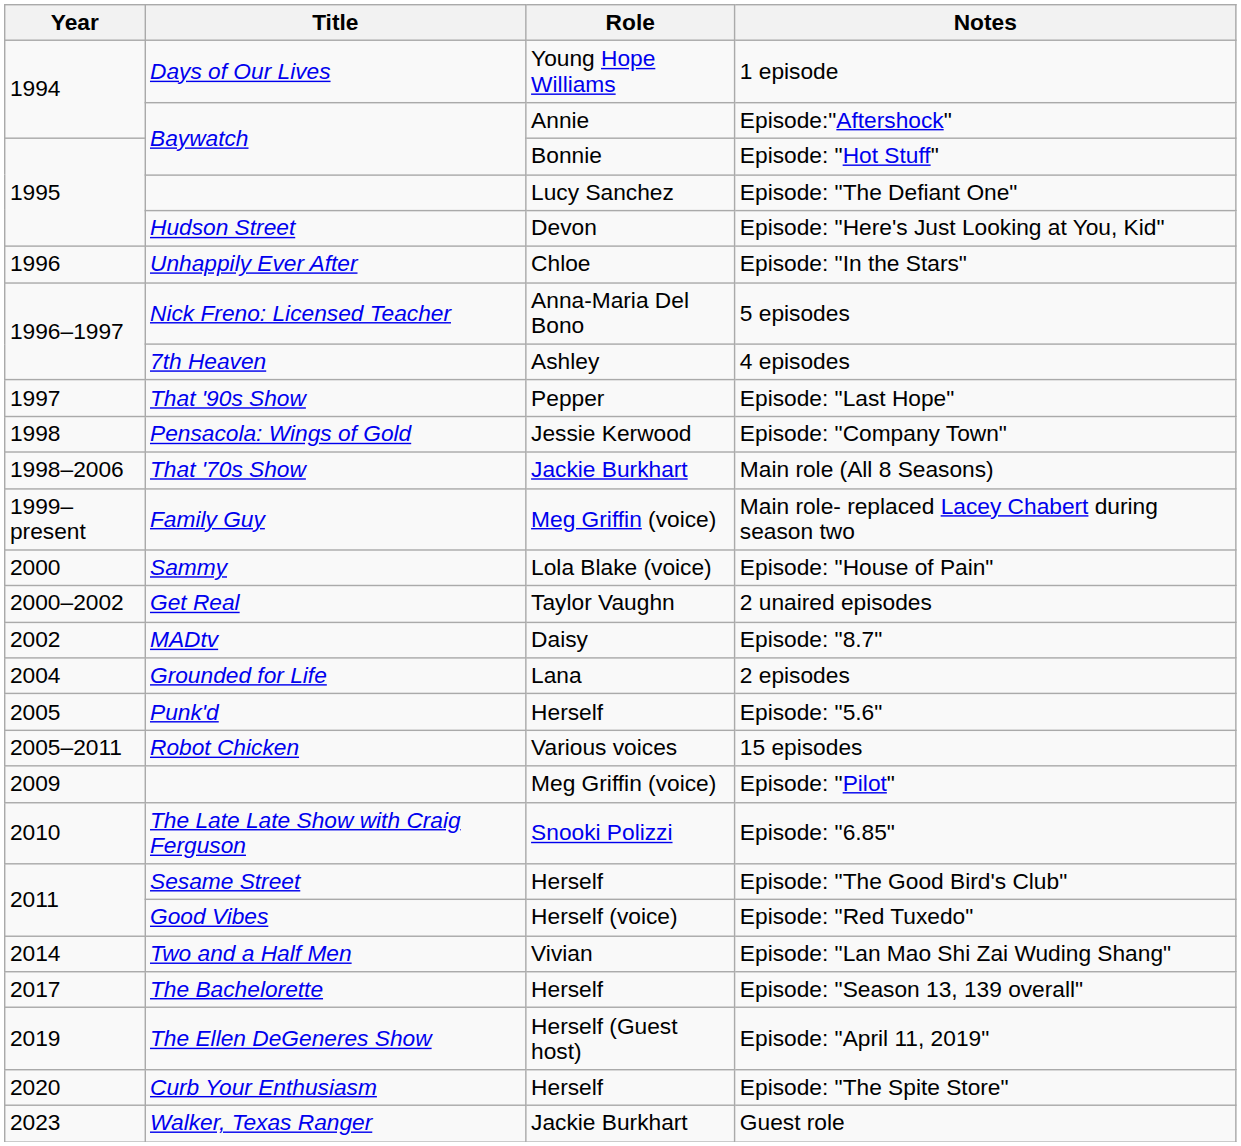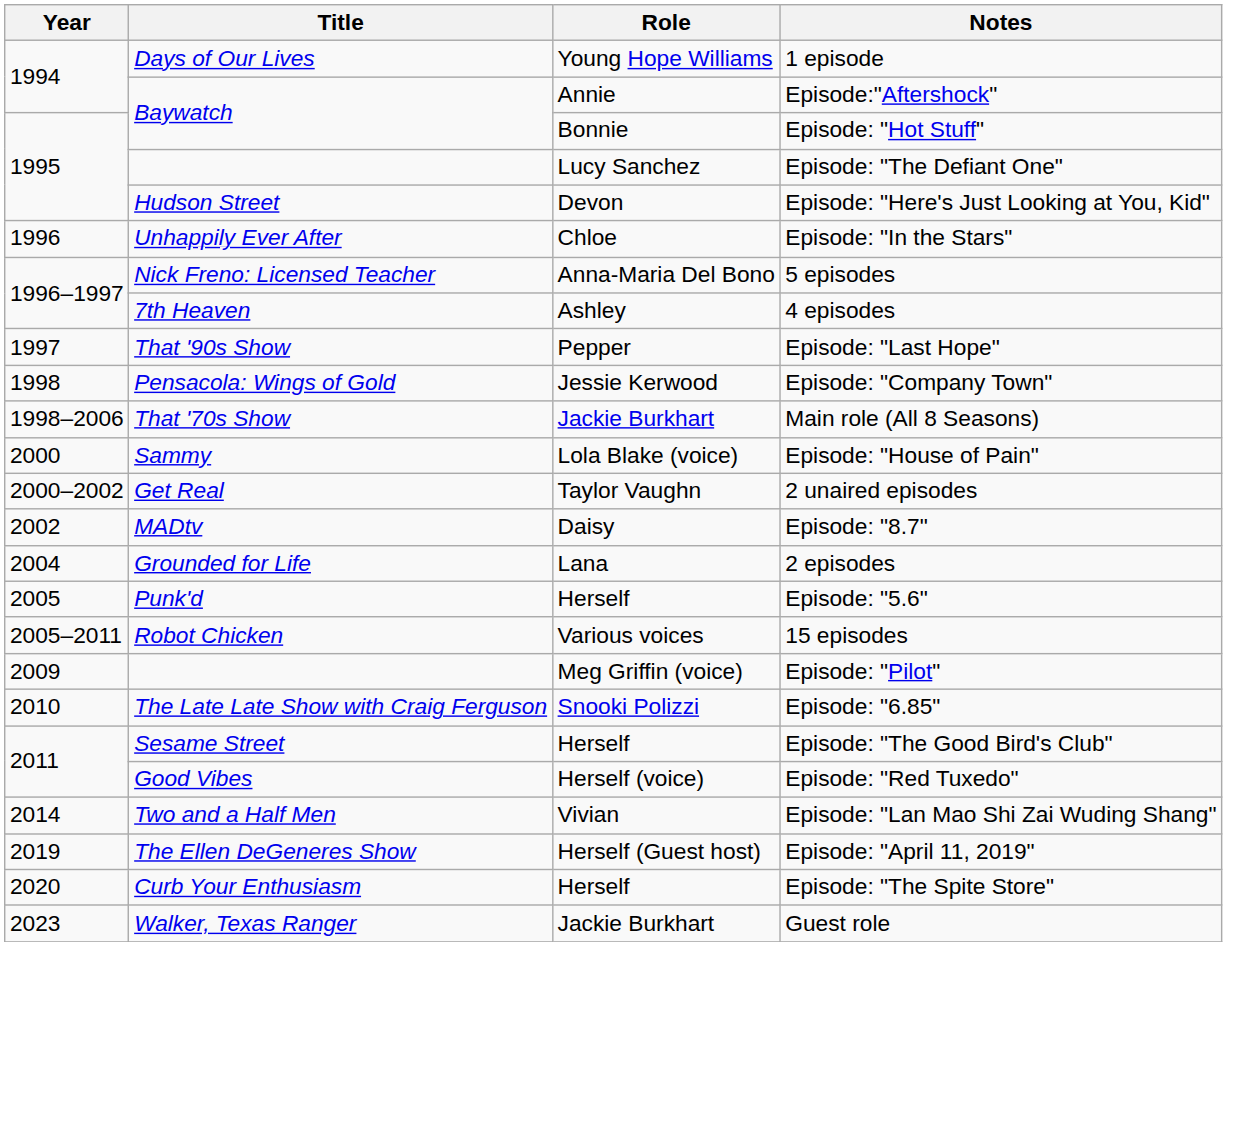- row: 1999–present | Family Guy | Meg Griffin (voice) | Main role- replaced Lacey Chabert during season two
- row: 2017 | The Bachelorette | Herself | Episode: "Season 13, 139 overall"
